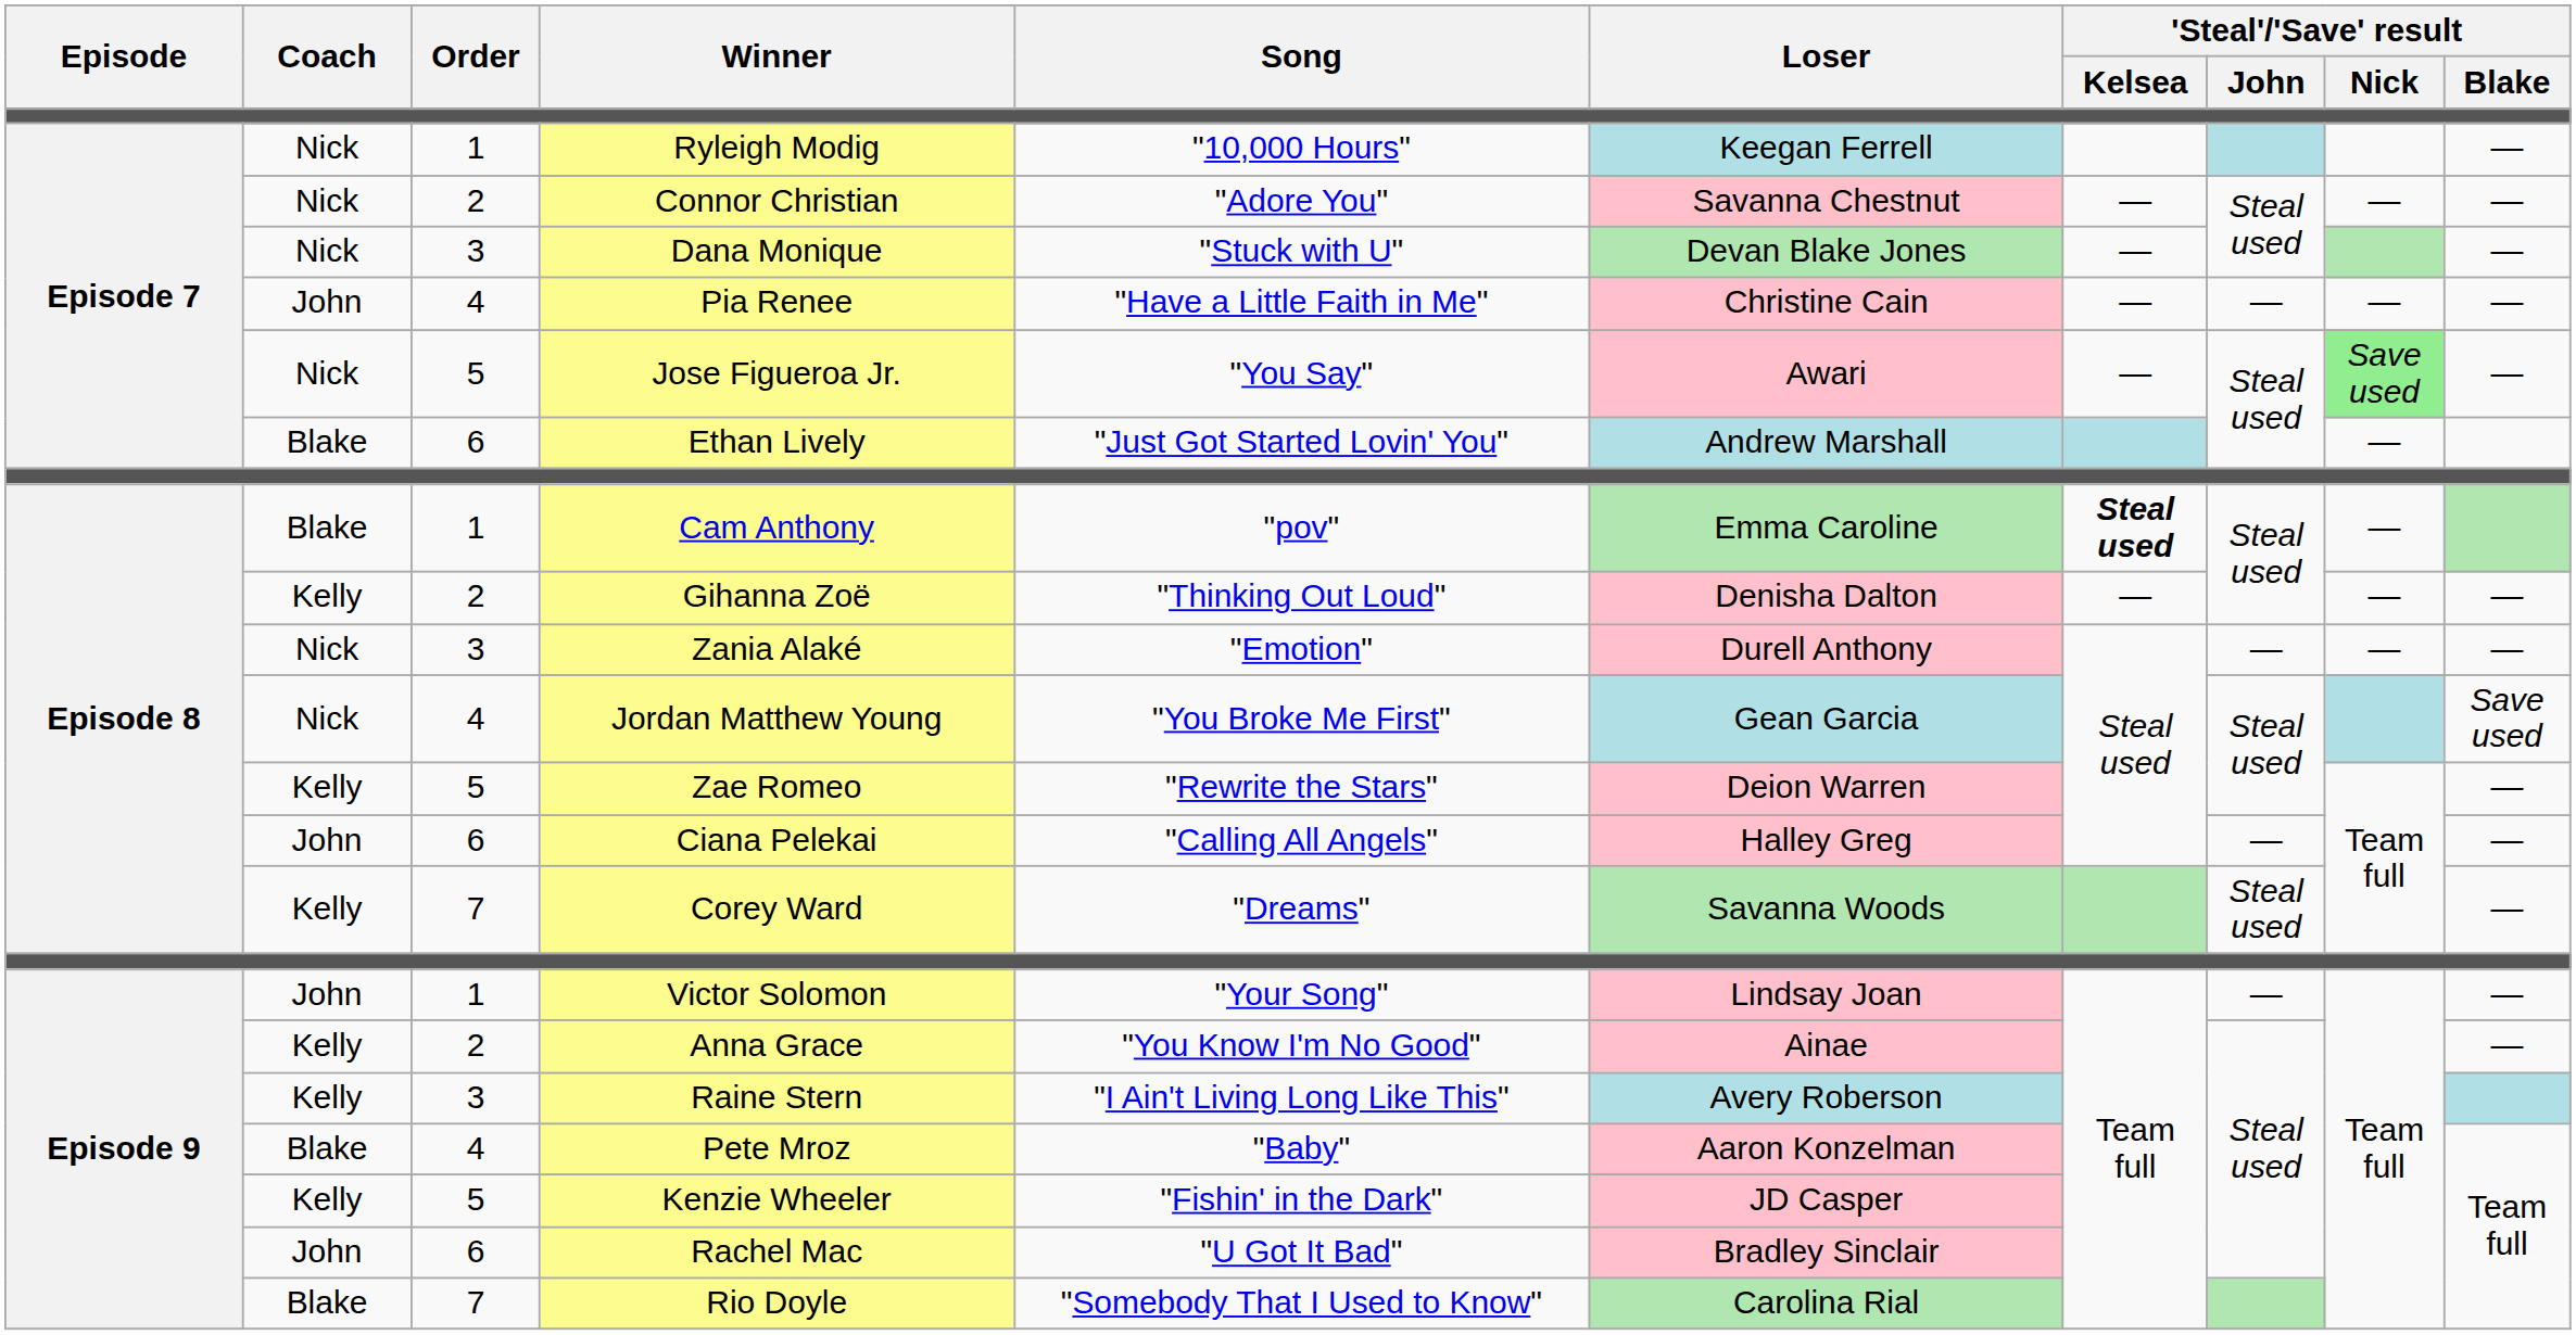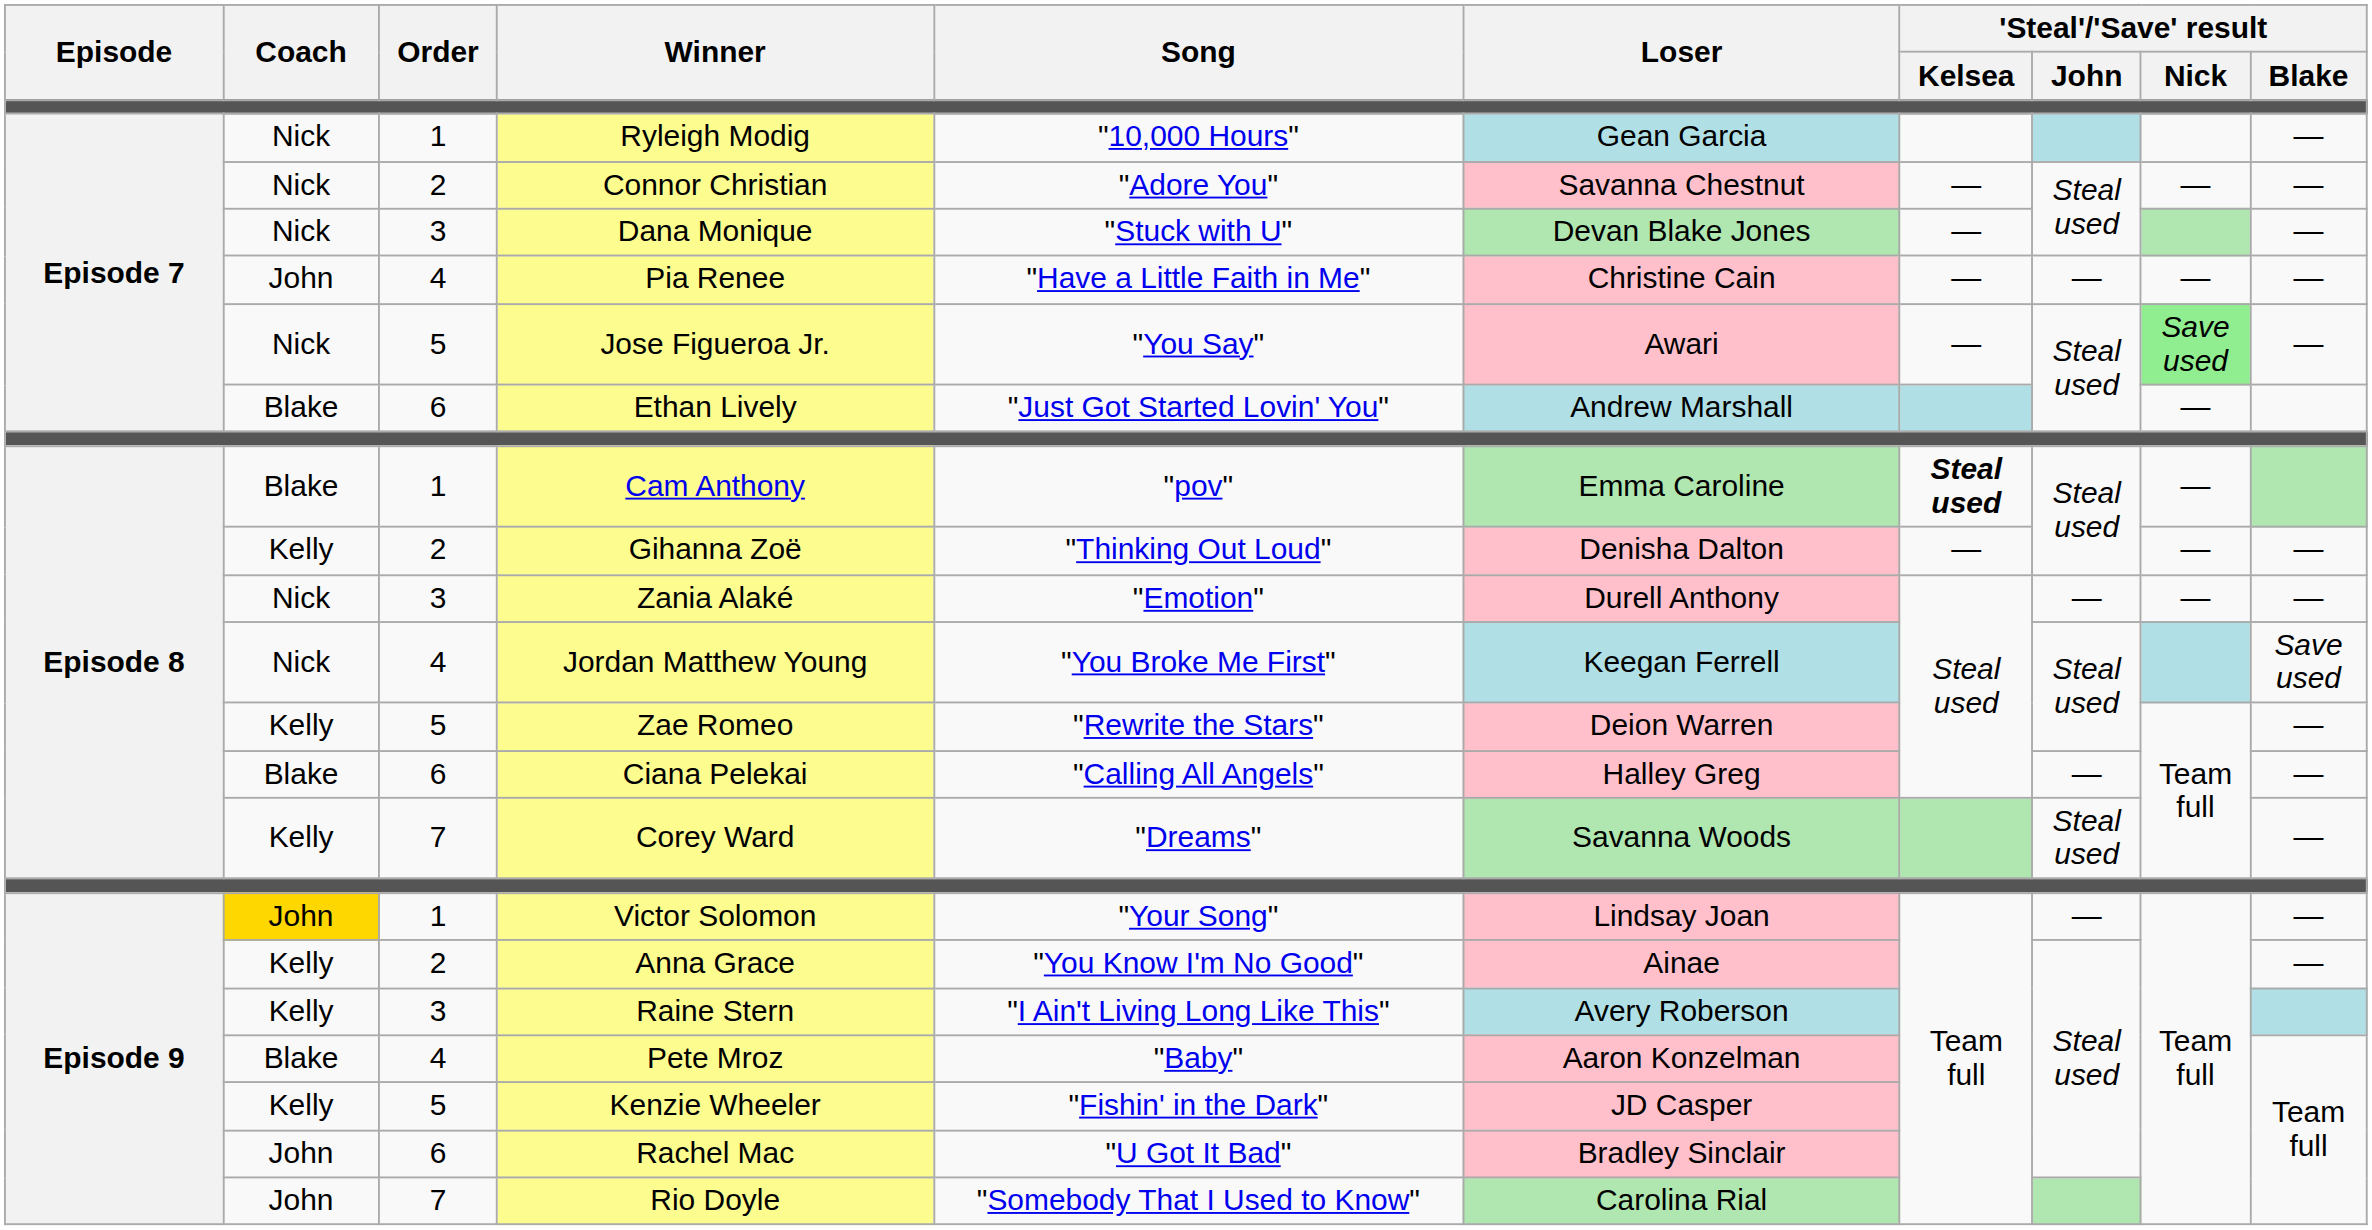Ryleigh Modig | Loser: Keegan Ferrell -> Gean Garcia
Jordan Matthew Young | Loser: Gean Garcia -> Keegan Ferrell
Ciana Pelekai | Coach: John -> Blake
Victor Solomon | Coach: no background -> gold background
Rio Doyle | Coach: Blake -> John
